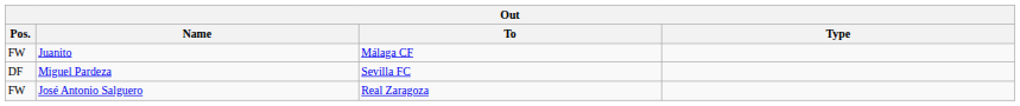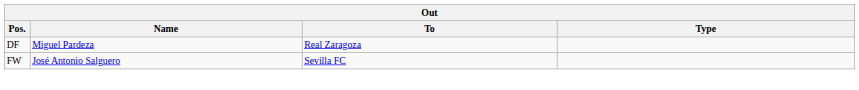- row: FW | Juanito | Málaga CF
Miguel Pardeza | To: Sevilla FC -> Real Zaragoza
José Antonio Salguero | To: Real Zaragoza -> Sevilla FC
